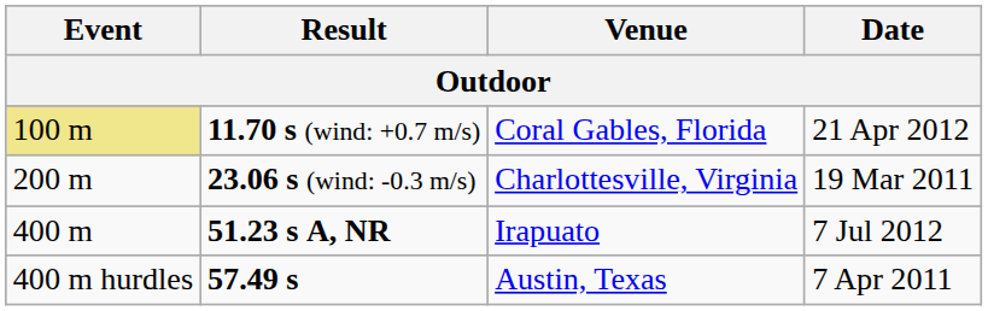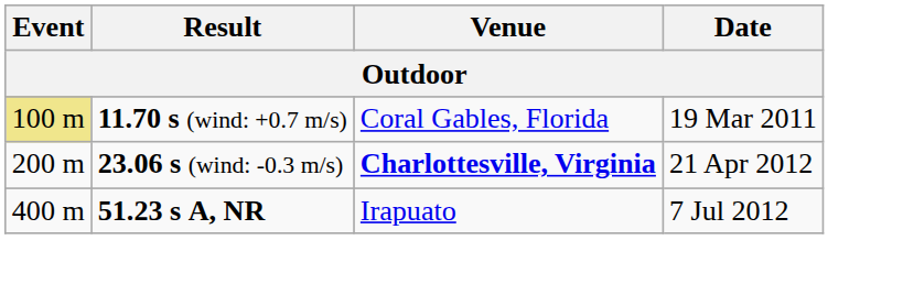11.70 s (wind: +0.7 m/s) | Date: 21 Apr 2012 -> 19 Mar 2011
23.06 s (wind: -0.3 m/s) | Venue: normal -> bold
23.06 s (wind: -0.3 m/s) | Date: 19 Mar 2011 -> 21 Apr 2012
- row: 400 m hurdles | 57.49 s | Austin, Texas | 7 Apr 2011
